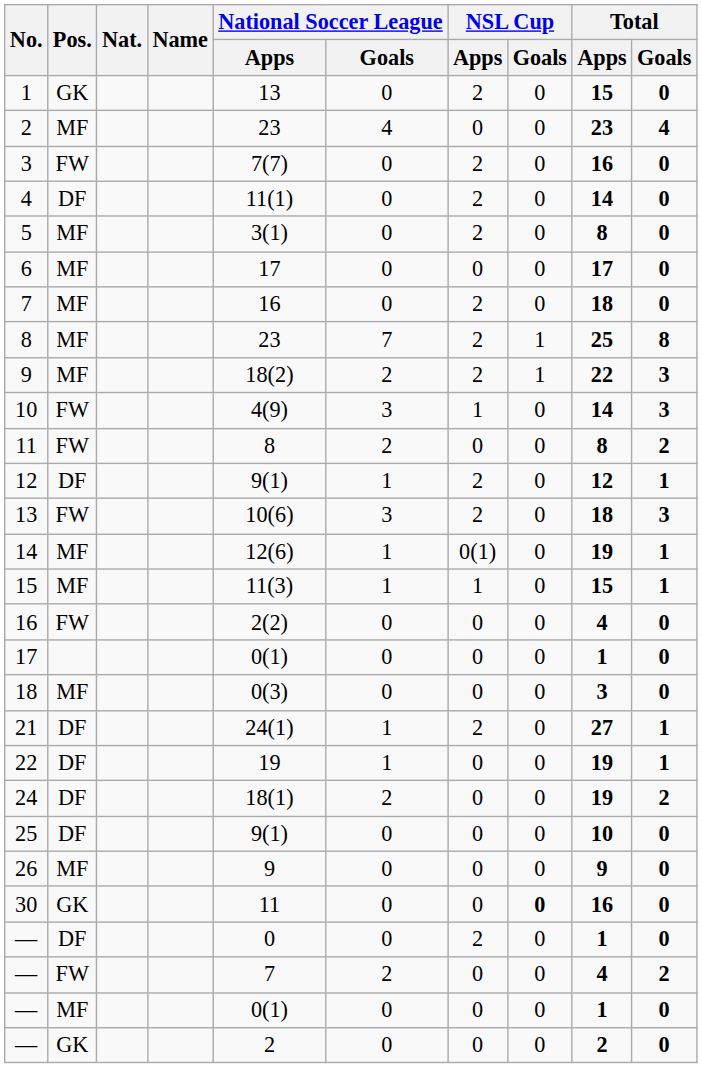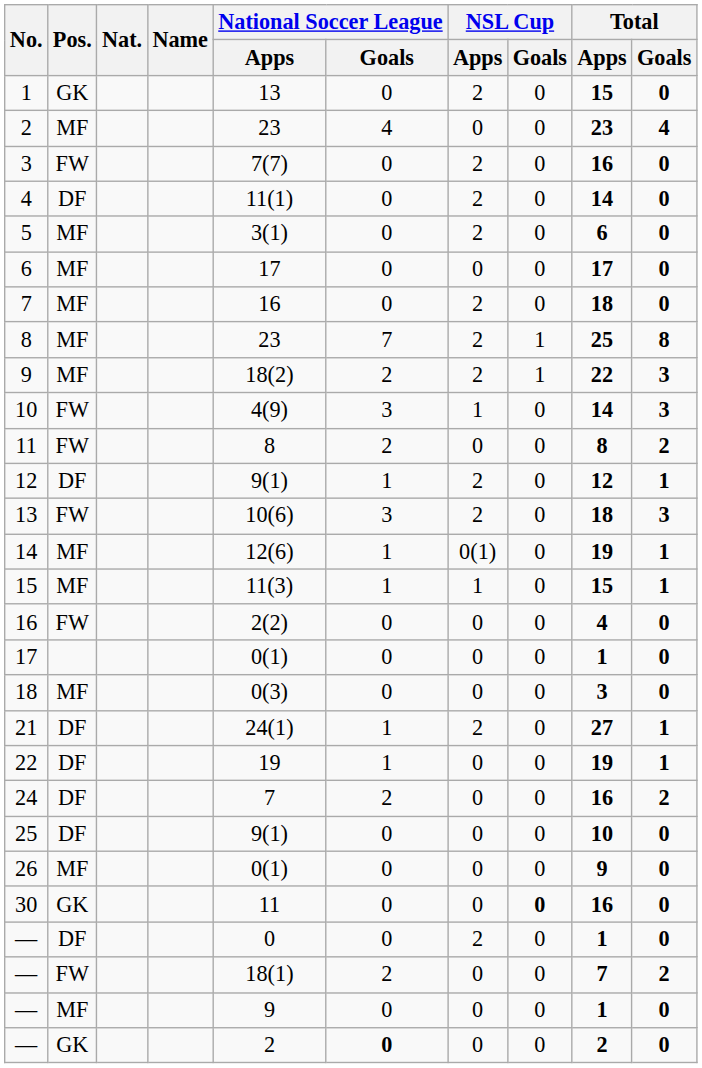5 | Total / Apps: 8 -> 6
24 | National Soccer League / Apps: 18(1) -> 7
24 | Total / Apps: 19 -> 16
26 | National Soccer League / Apps: 9 -> 0(1)
— / FW | National Soccer League / Apps: 7 -> 18(1)
— / FW | Total / Apps: 4 -> 7
— / MF | National Soccer League / Apps: 0(1) -> 9
— / GK | National Soccer League / Goals: normal -> bold
